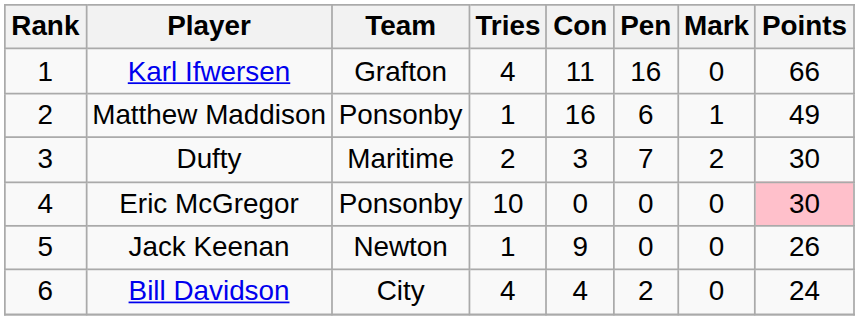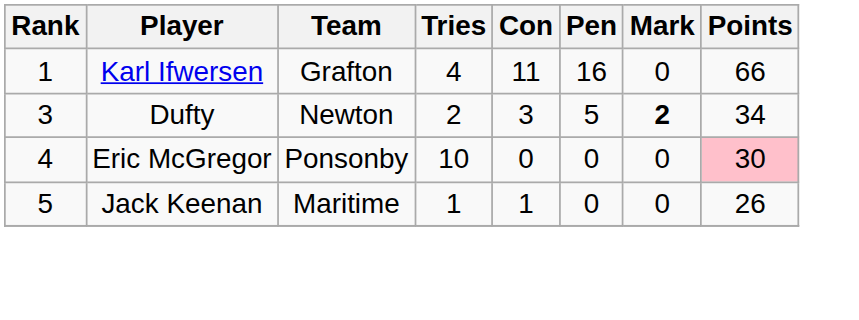- row: 2 | Matthew Maddison | Ponsonby | 1 | 16 | 6 | 1 | 49
Dufty | Team: Maritime -> Newton
Dufty | Pen: 7 -> 5
Dufty | Mark: normal -> bold
Dufty | Points: 30 -> 34
Jack Keenan | Team: Newton -> Maritime
Jack Keenan | Con: 9 -> 1
- row: 6 | Bill Davidson | City | 4 | 4 | 2 | 0 | 24
